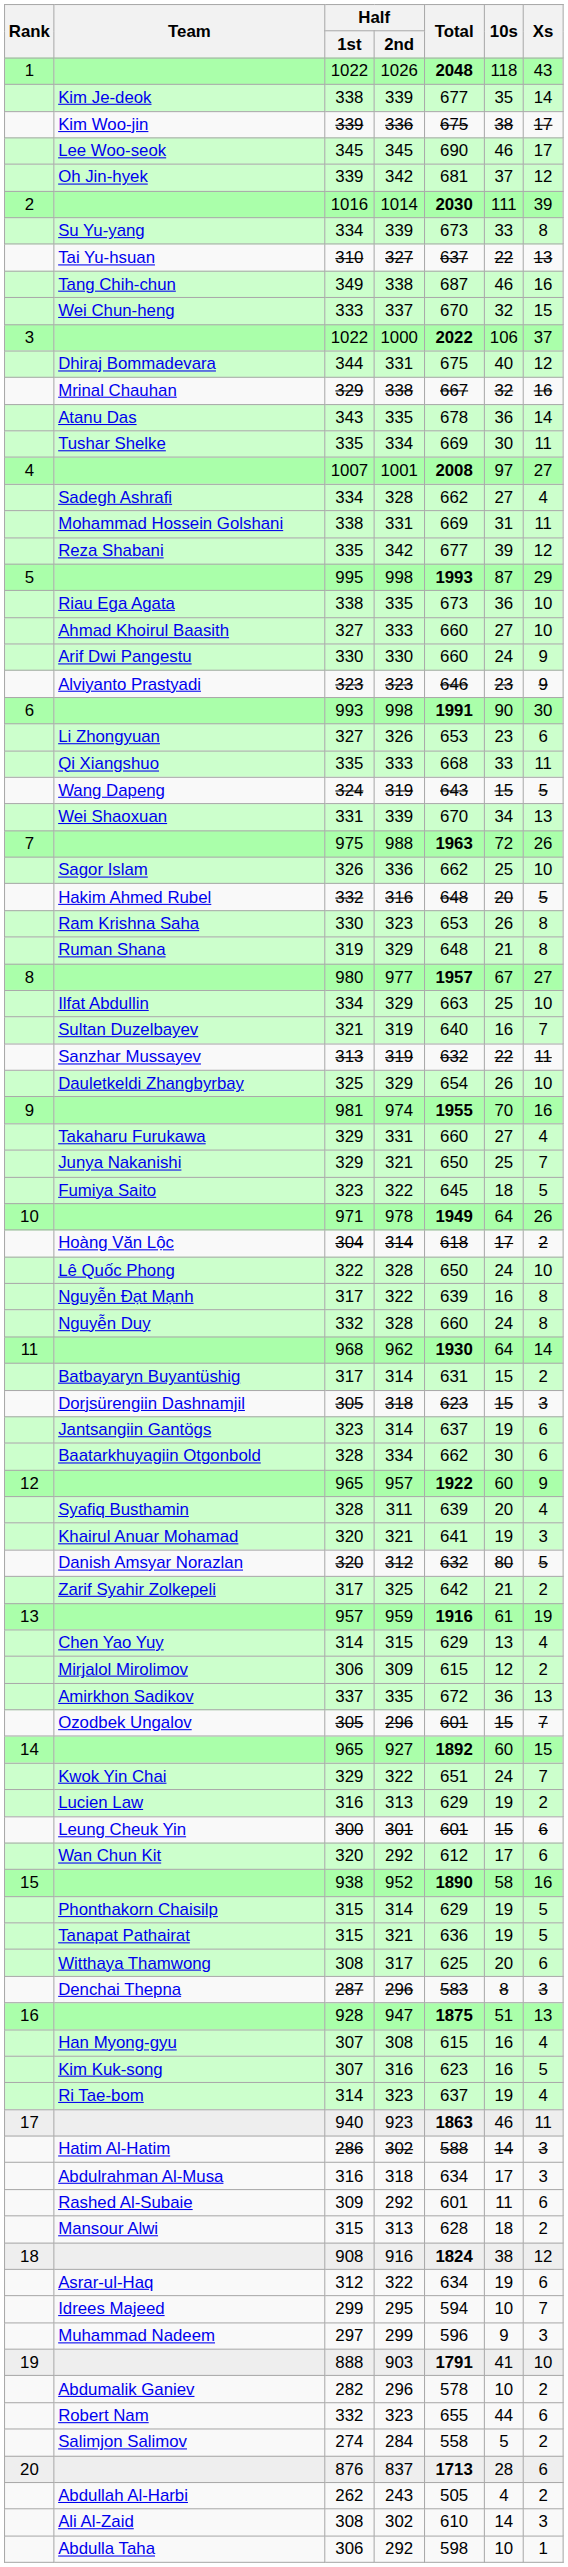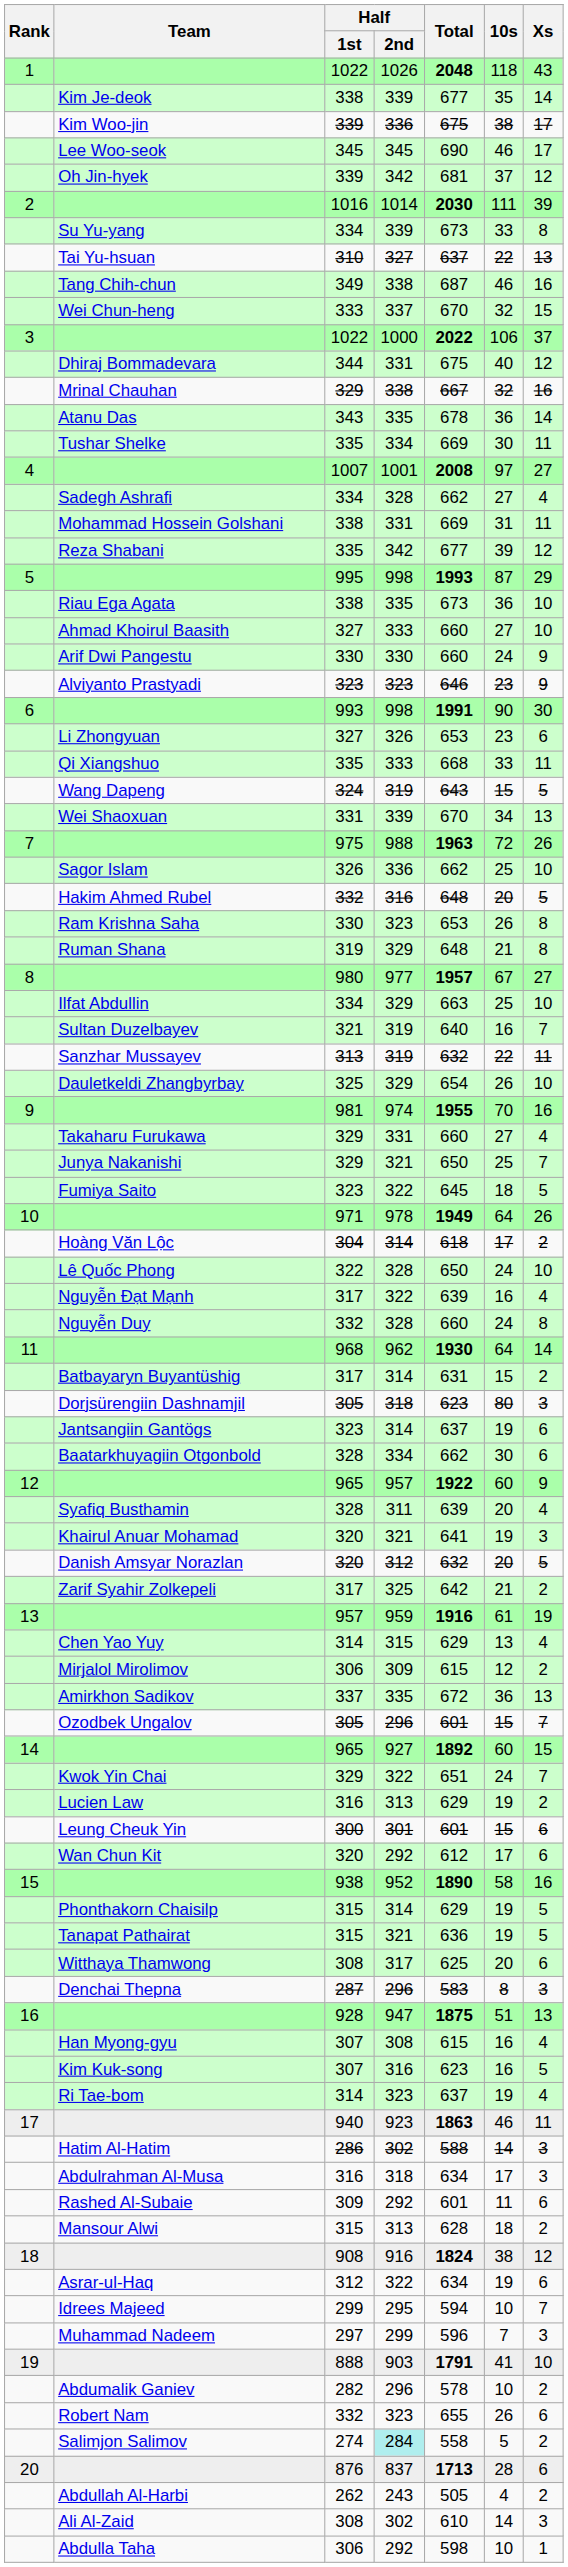Nguyễn Đạt Mạnh | Xs: 8 -> 4
Dorjsürengiin Dashnamjil | 10s: 15 -> 80
Danish Amsyar Norazlan | 10s: 80 -> 20
Muhammad Nadeem | 10s: 9 -> 7
Robert Nam | 10s: 44 -> 26
Salimjon Salimov | Half / 2nd: no background -> paleturquoise background
